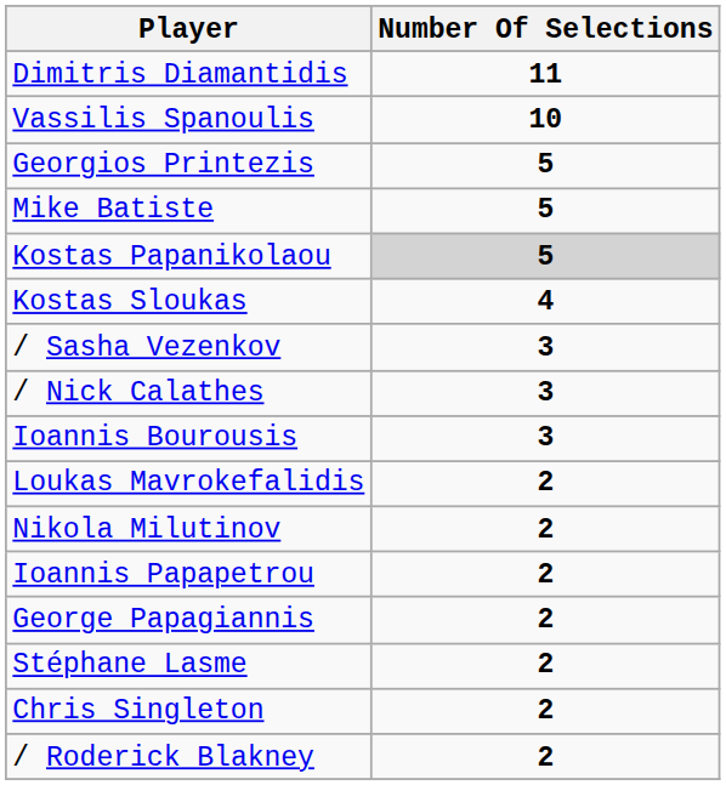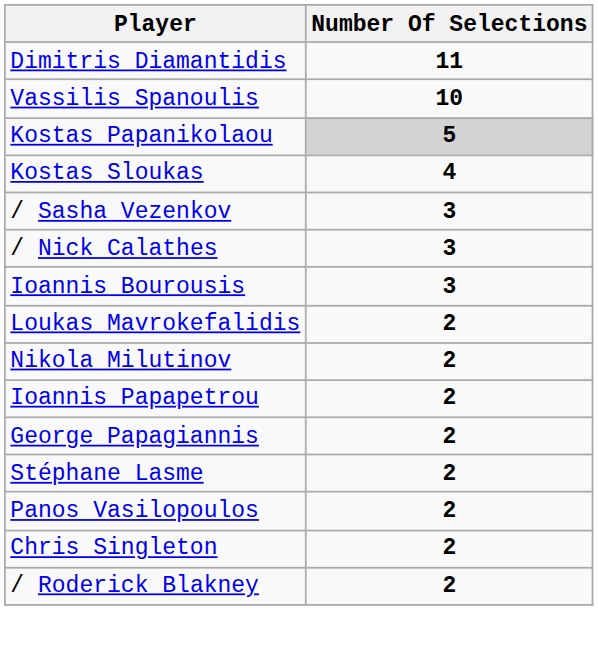- row: Georgios Printezis | 5
- row: Mike Batiste | 5
+ row: Panos Vasilopoulos | 2
